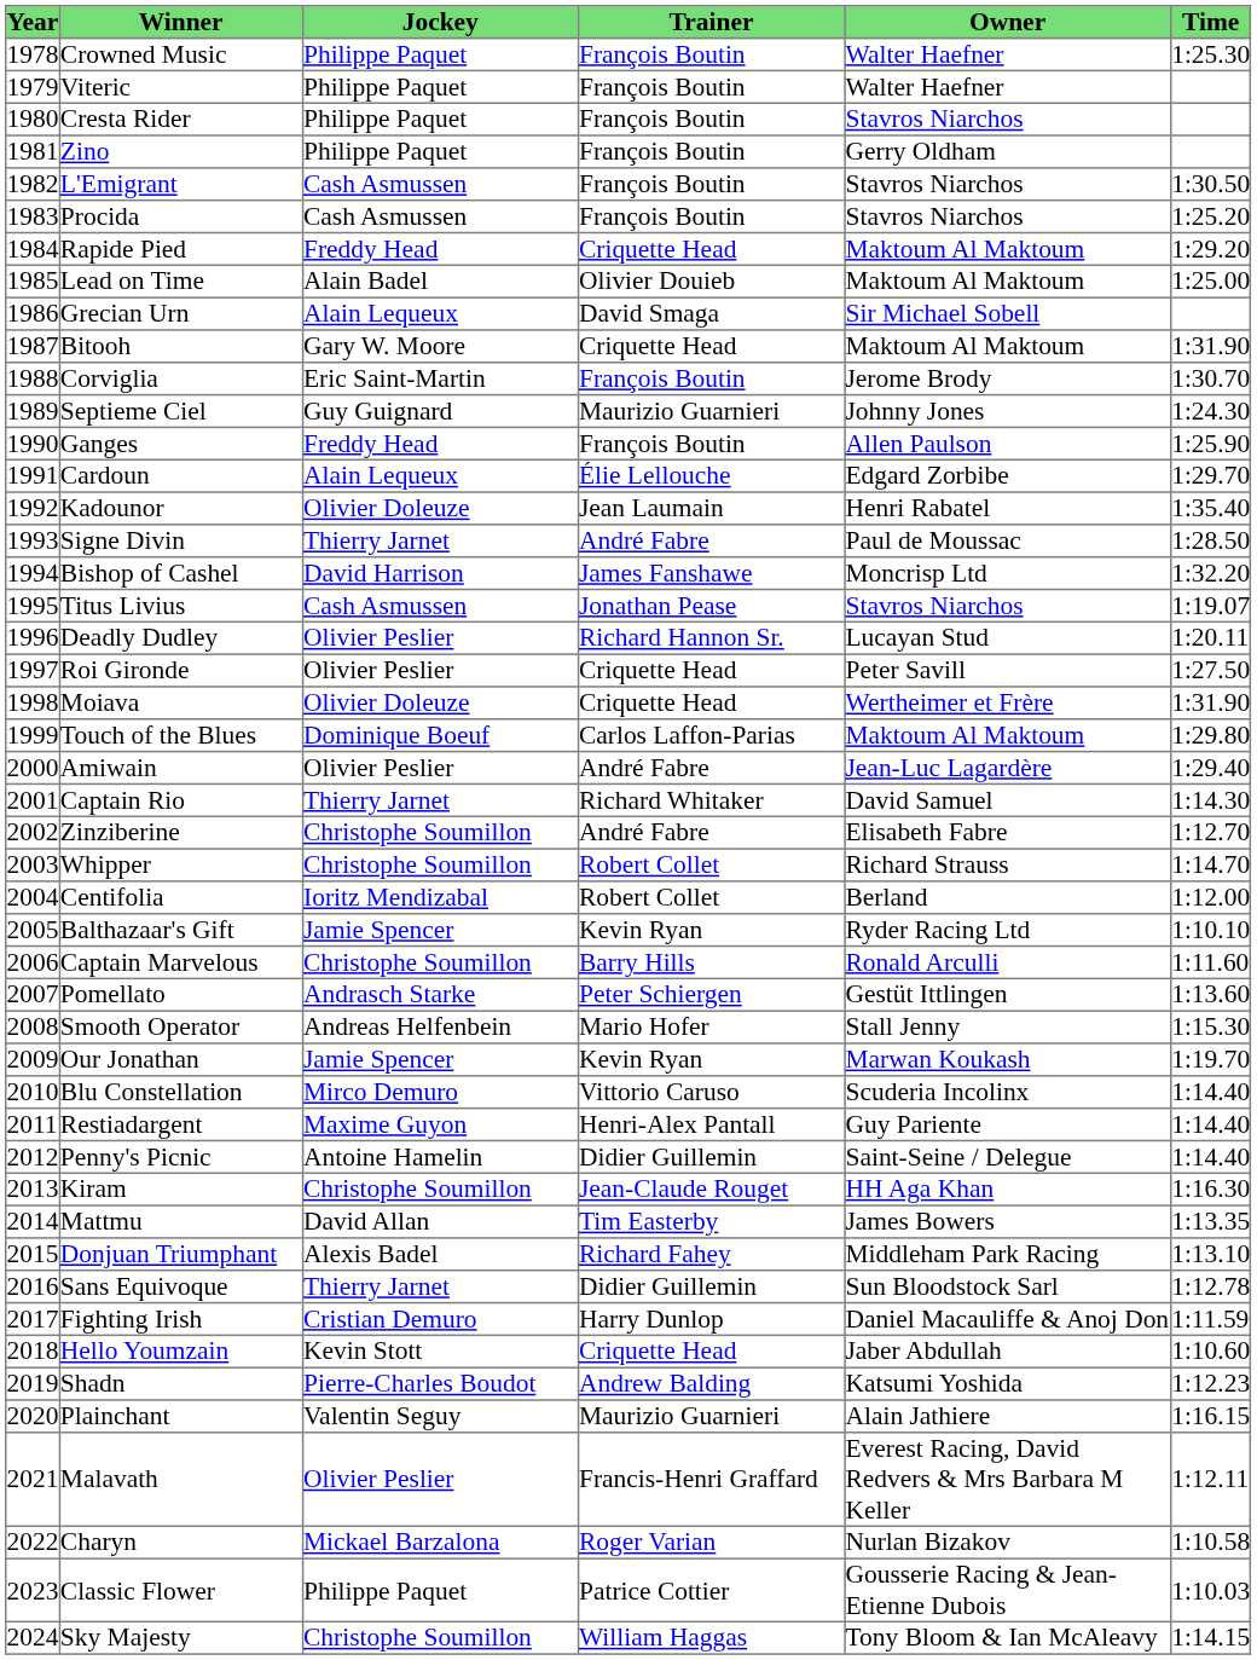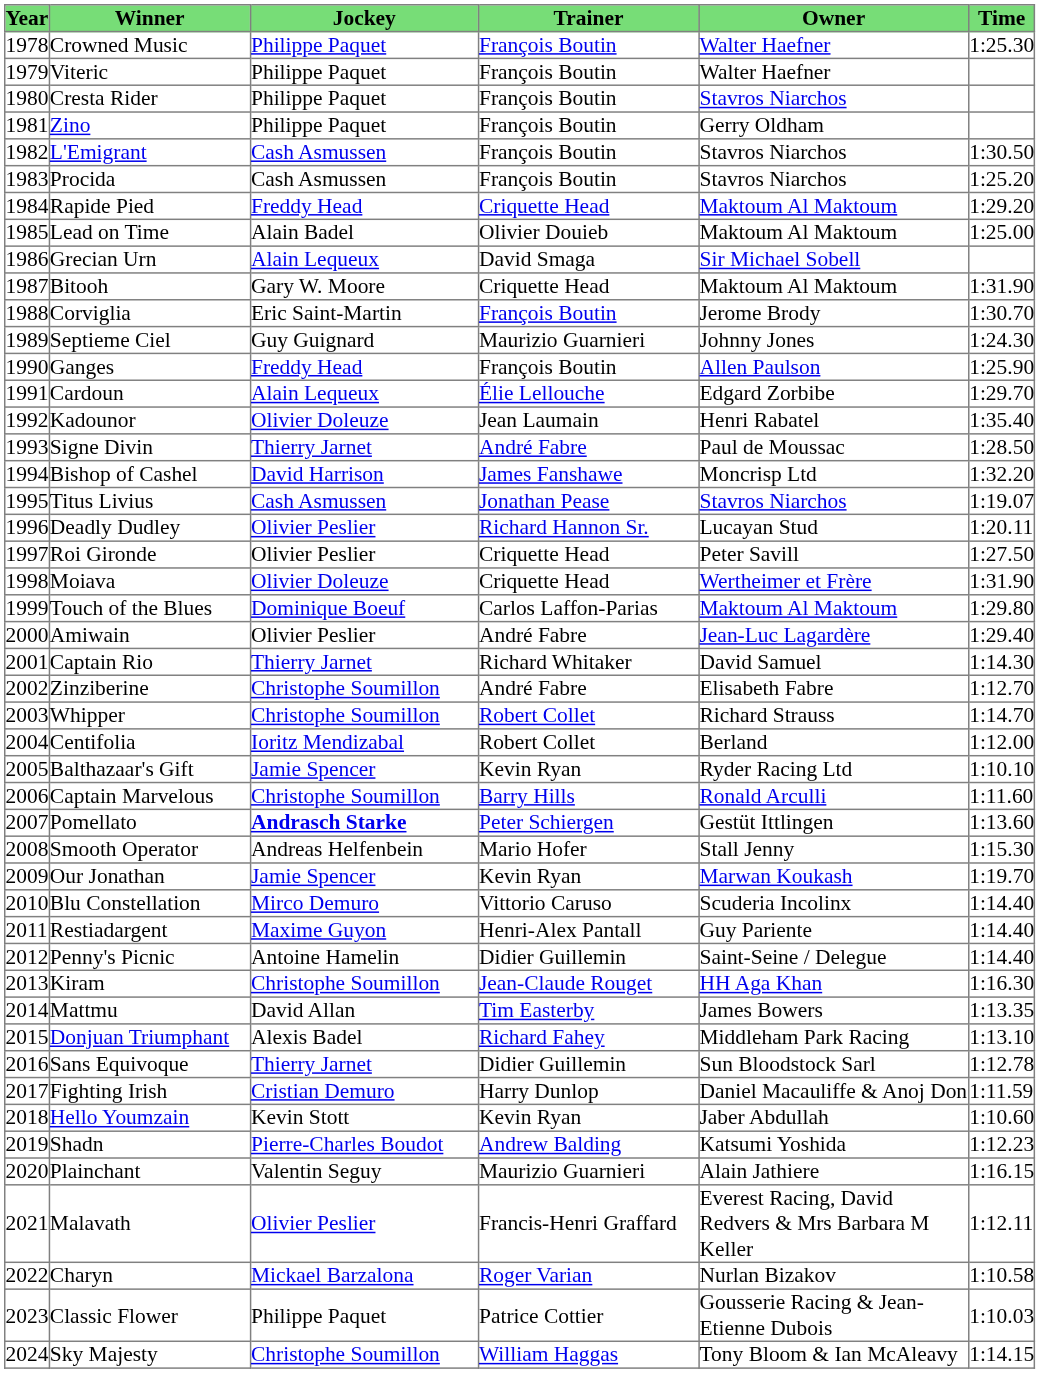Pomellato | Jockey: normal -> bold
Hello Youmzain | Trainer: Criquette Head -> Kevin Ryan
